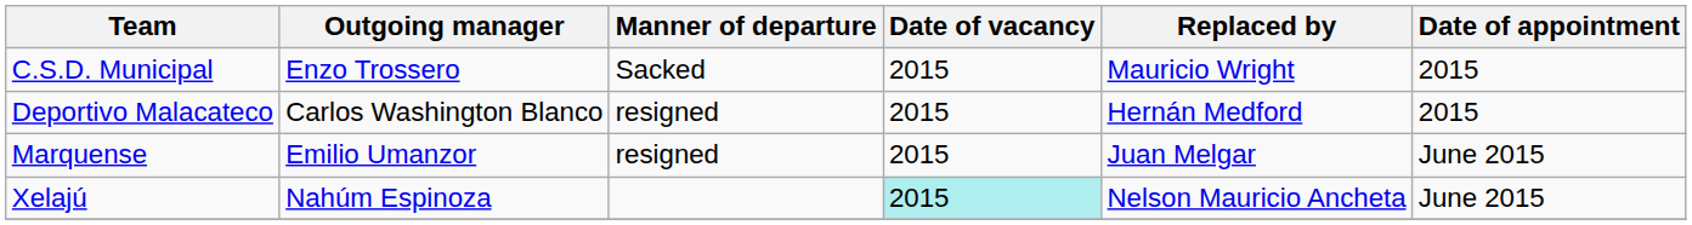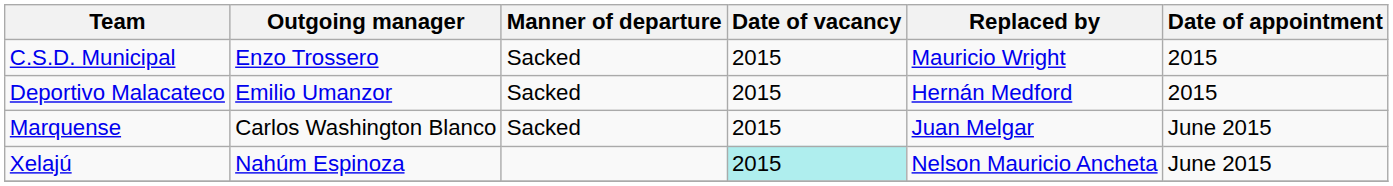Deportivo Malacateco | Outgoing manager: Carlos Washington Blanco -> Emilio Umanzor
Deportivo Malacateco | Manner of departure: resigned -> Sacked
Marquense | Outgoing manager: Emilio Umanzor -> Carlos Washington Blanco
Marquense | Manner of departure: resigned -> Sacked
